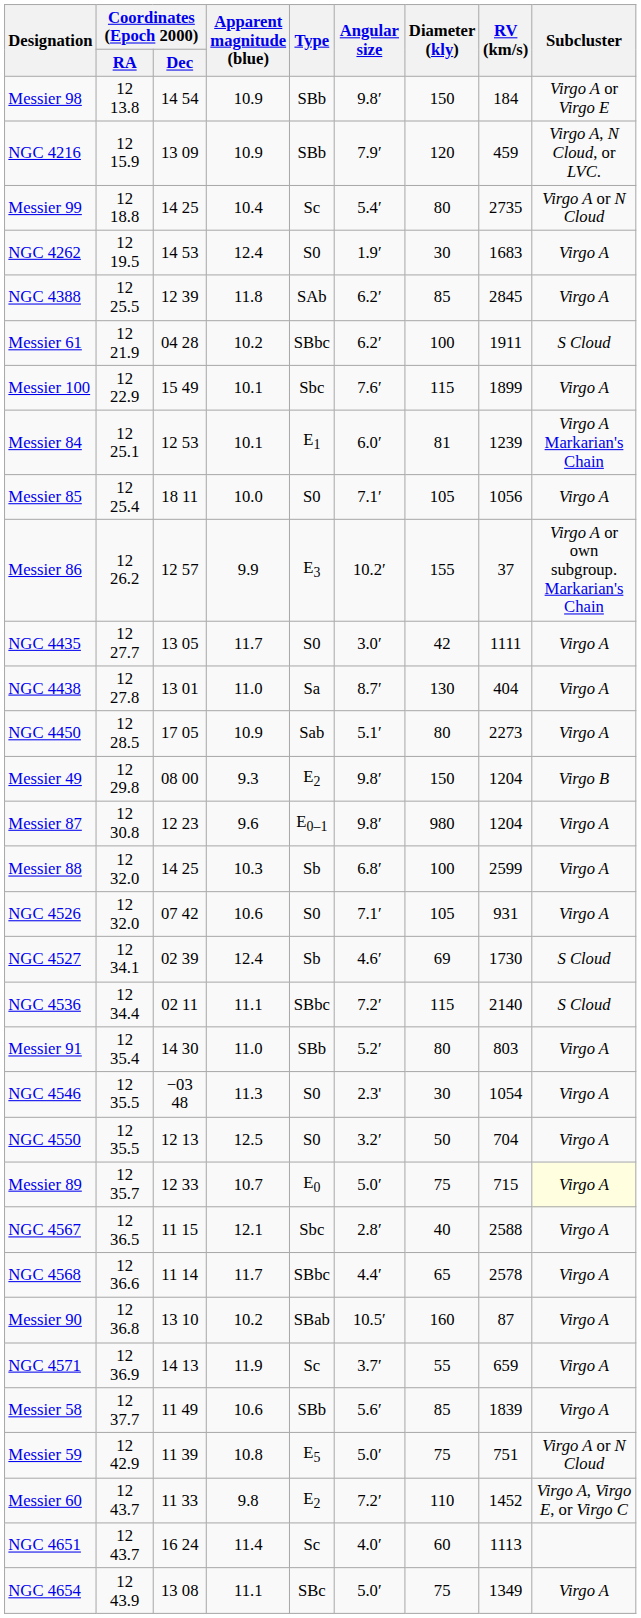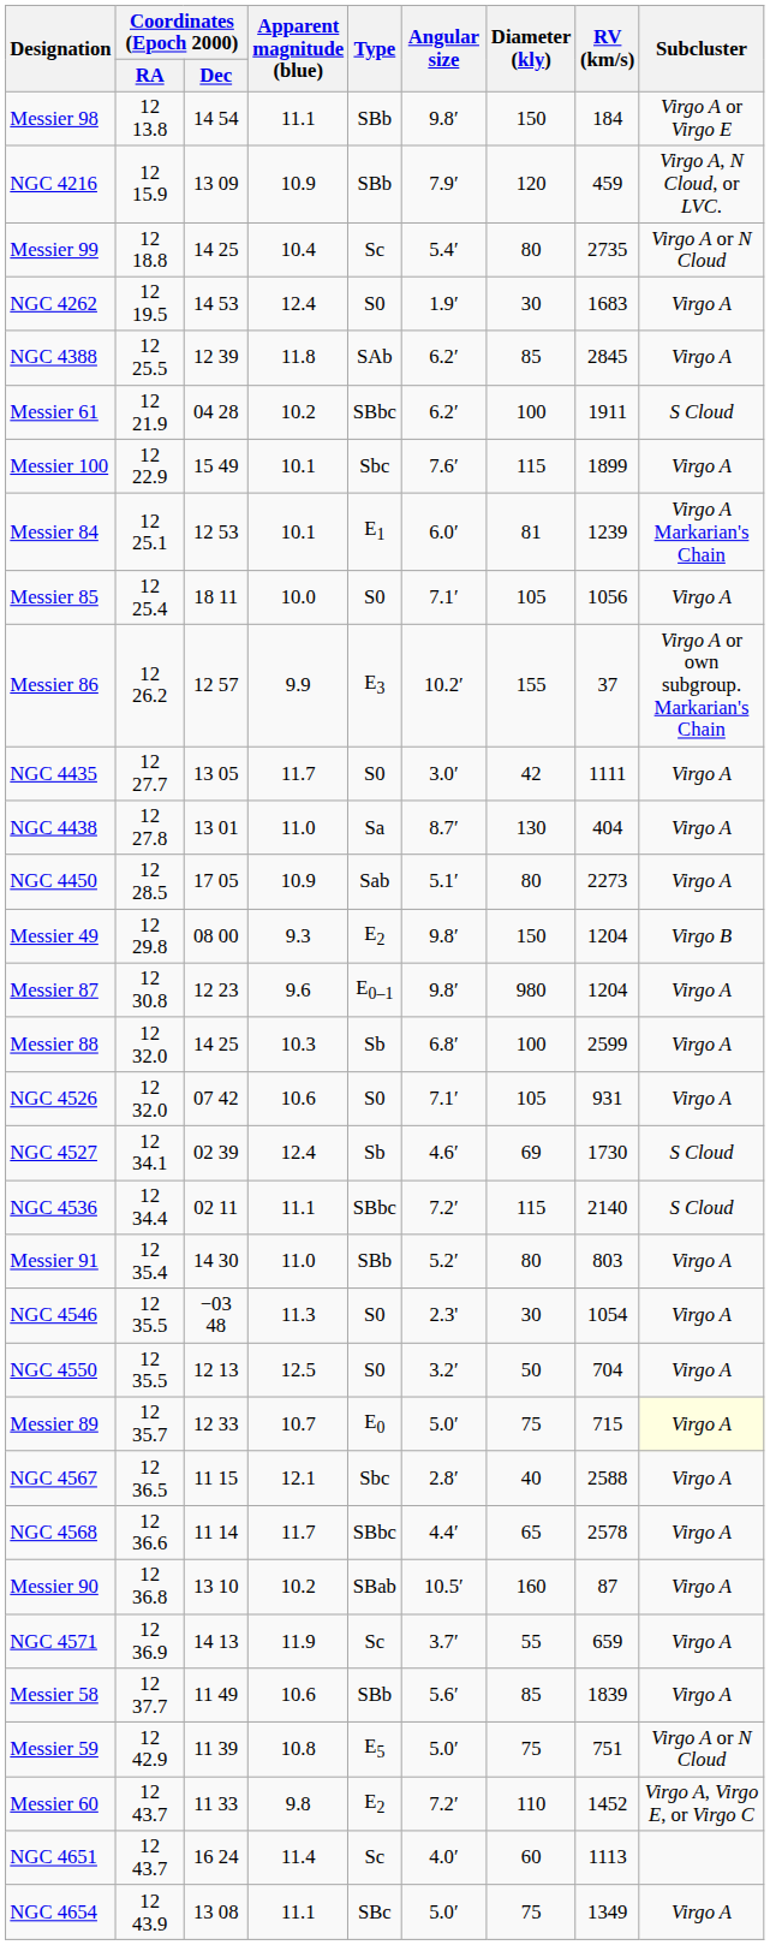Messier 98 | Apparent magnitude (blue): 10.9 -> 11.1
